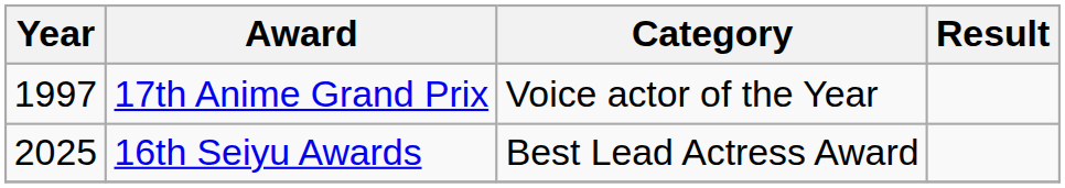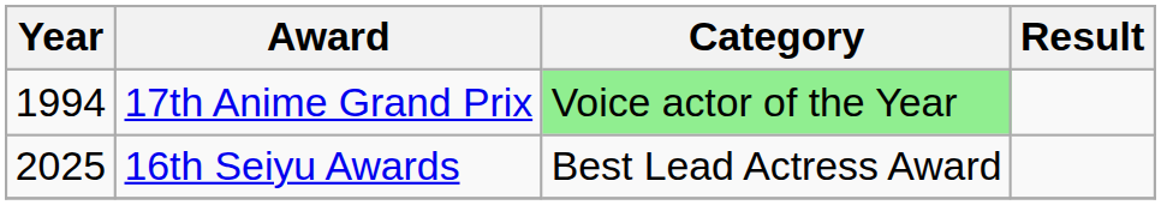17th Anime Grand Prix | Year: 1997 -> 1994
17th Anime Grand Prix | Category: no background -> lightgreen background
